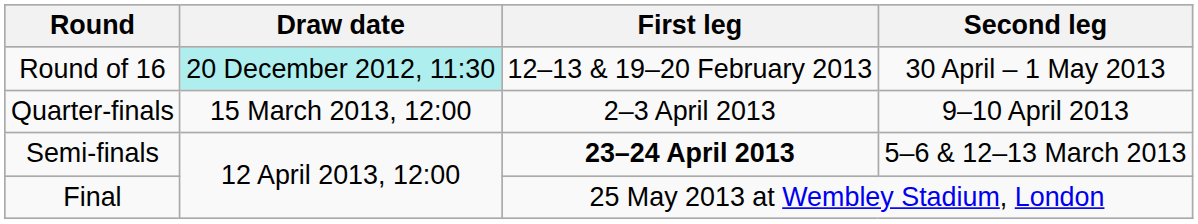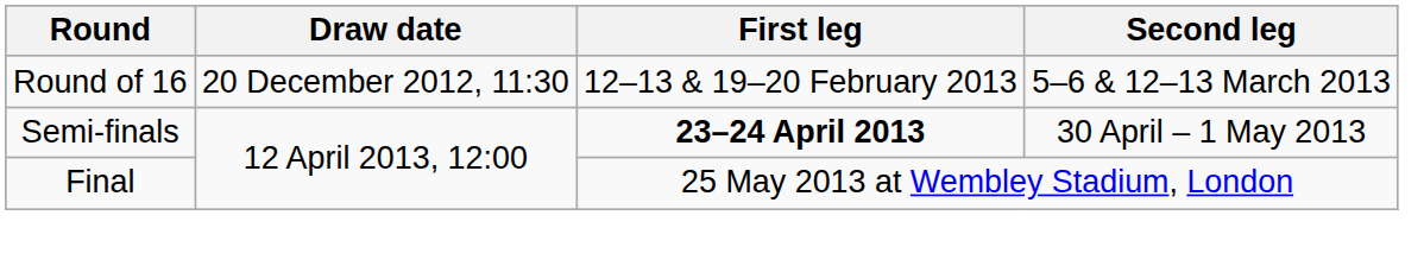Round of 16 | Draw date: paleturquoise background -> no background
Round of 16 | Second leg: 30 April – 1 May 2013 -> 5–6 & 12–13 March 2013
- row: Quarter-finals | 15 March 2013, 12:00 | 2–3 April 2013 | 9–10 April 2013
Semi-finals | Second leg: 5–6 & 12–13 March 2013 -> 30 April – 1 May 2013
